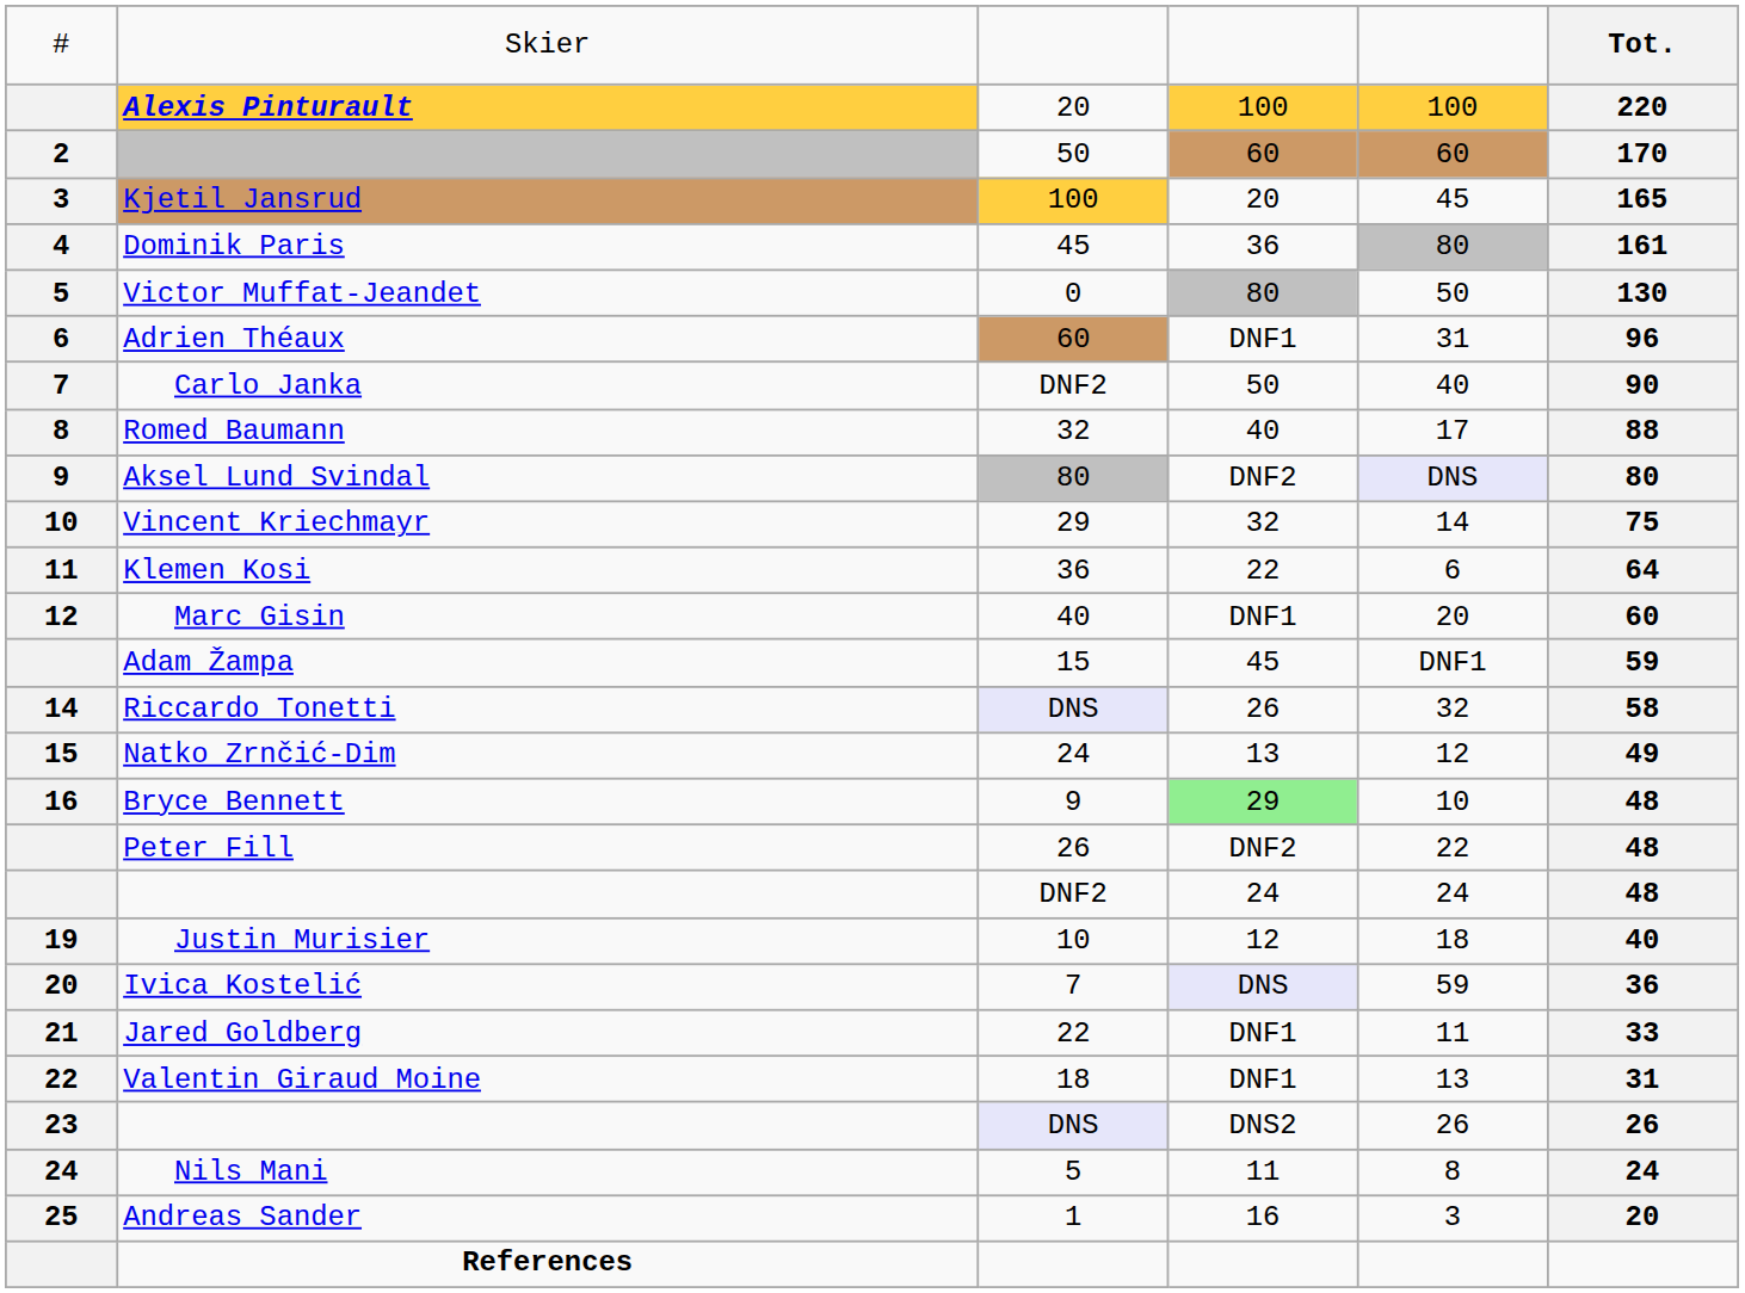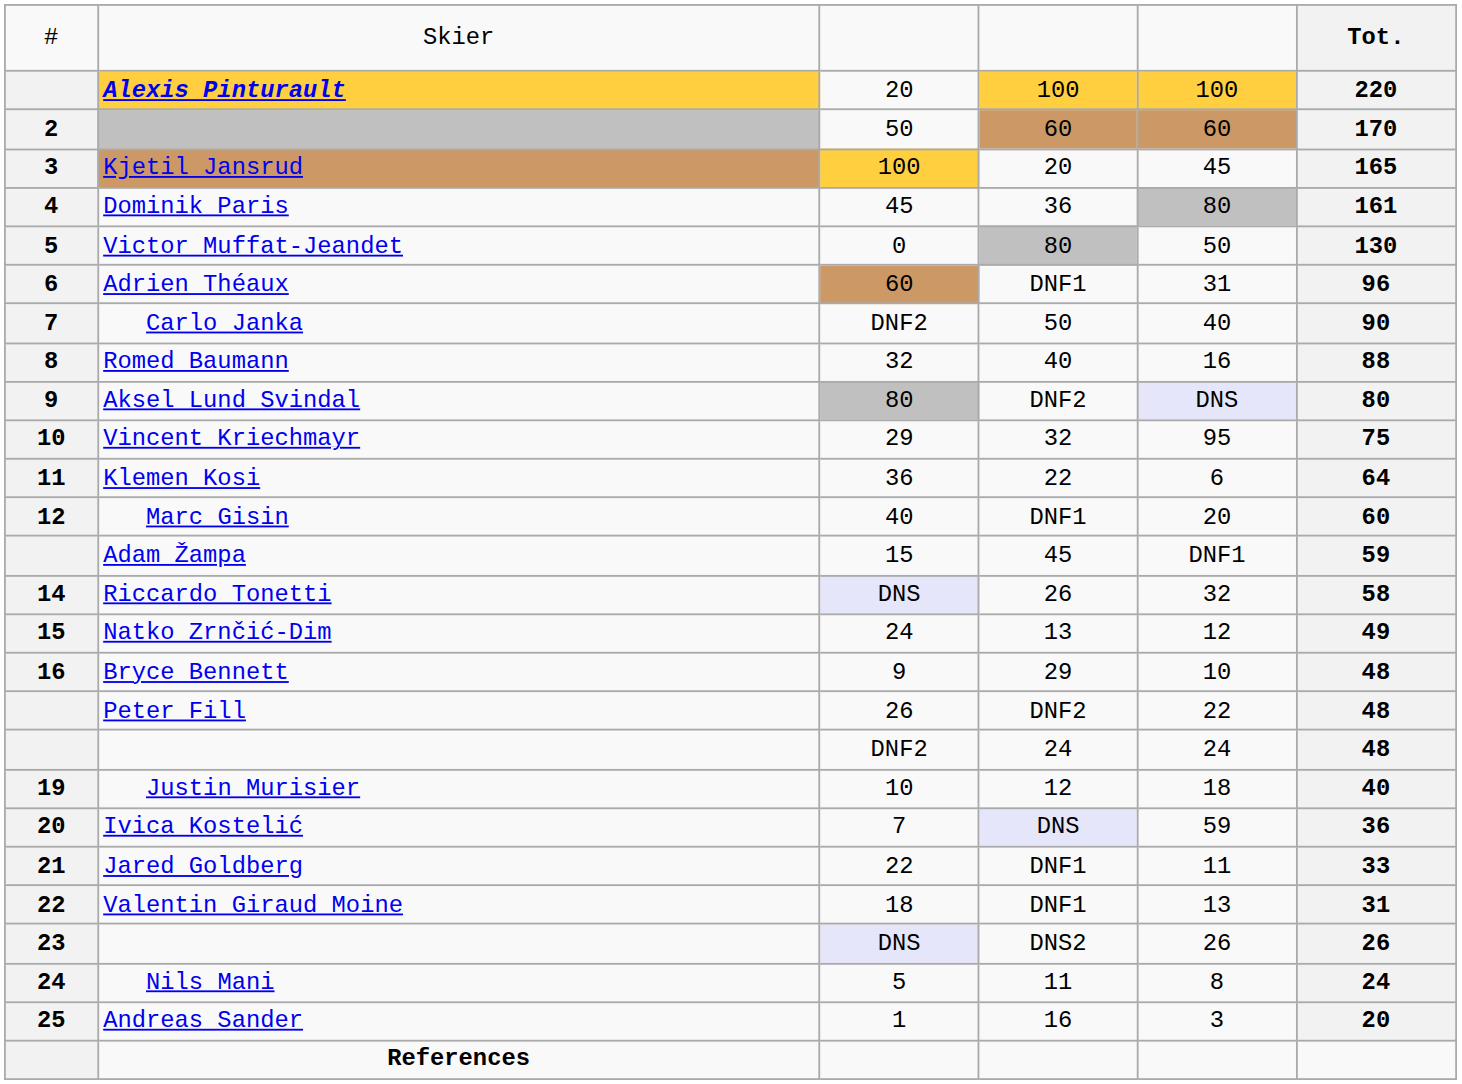Romed Baumann | column 5: 17 -> 16
Vincent Kriechmayr | column 5: 14 -> 95
Bryce Bennett | column 4: lightgreen background -> no background
